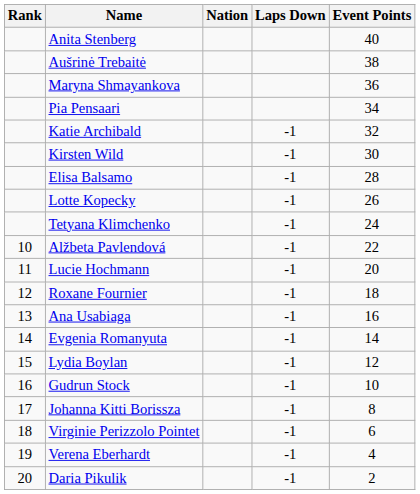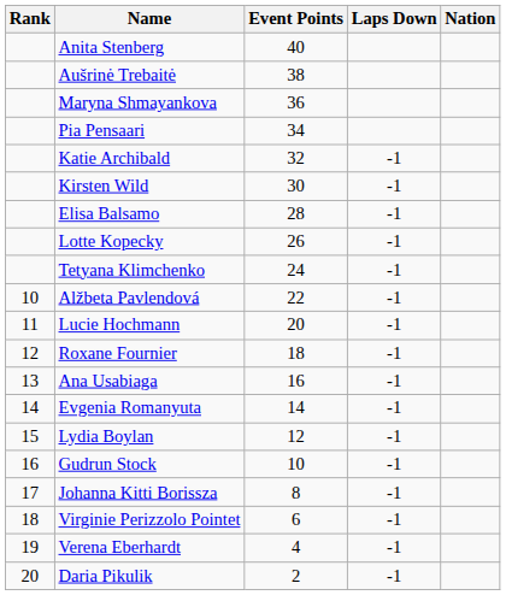columns swapped: Nation <-> Event Points
